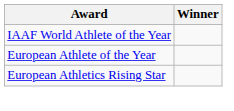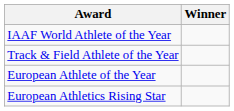+ row: Track & Field Athlete of the Year
